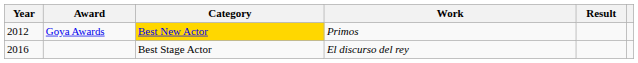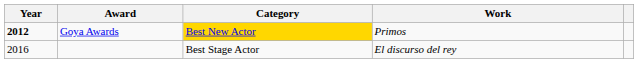- column: Result
Goya Awards | Year: normal -> bold
